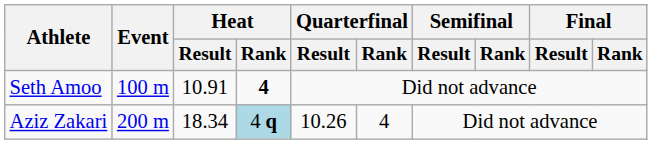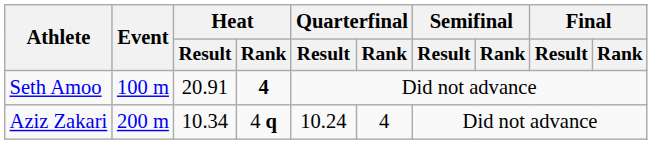Seth Amoo | Heat / Result: 10.91 -> 20.91
Aziz Zakari | Heat / Result: 18.34 -> 10.34
Aziz Zakari | Heat / Rank: lightblue background -> no background
Aziz Zakari | Quarterfinal / Result: 10.26 -> 10.24
